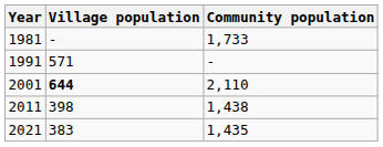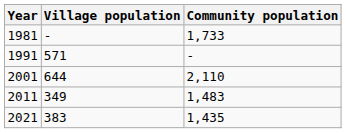2001 | Village population: bold -> normal
2011 | Village population: 398 -> 349
2011 | Community population: 1,438 -> 1,483
